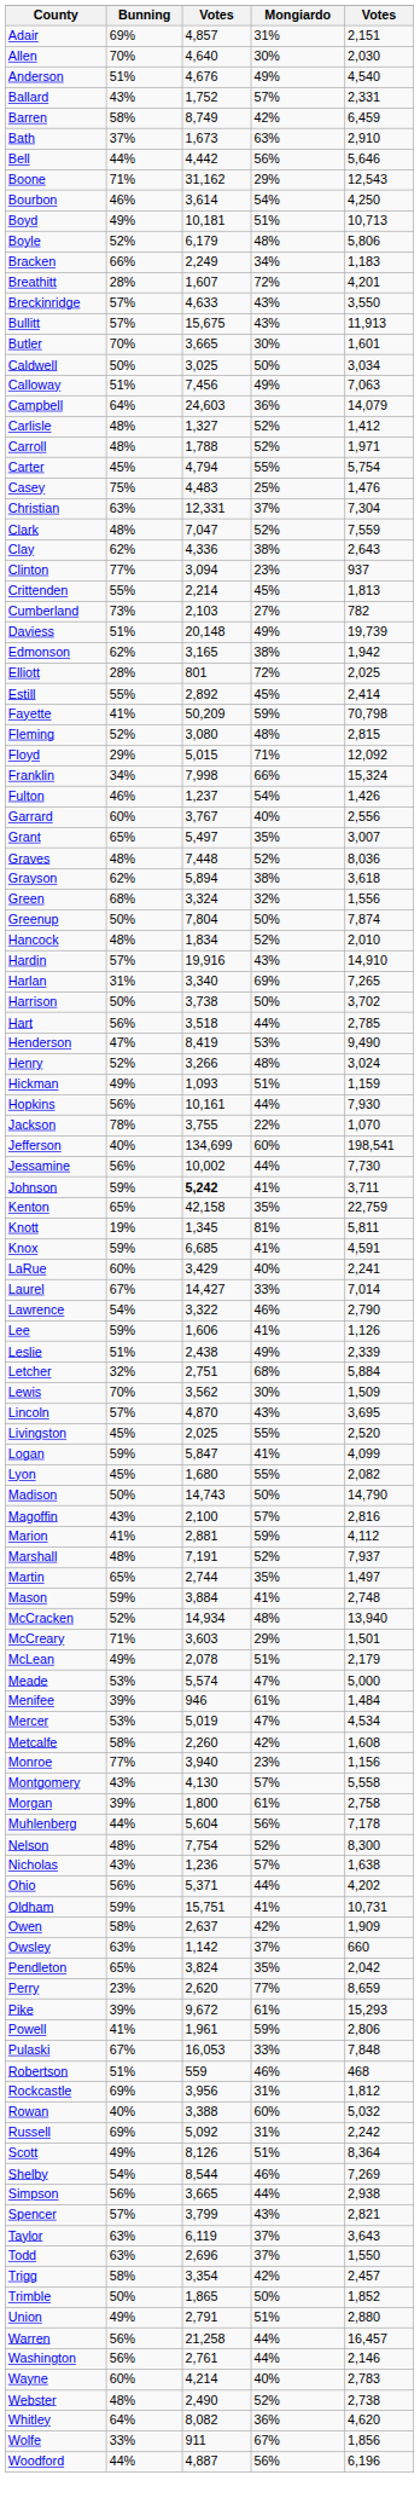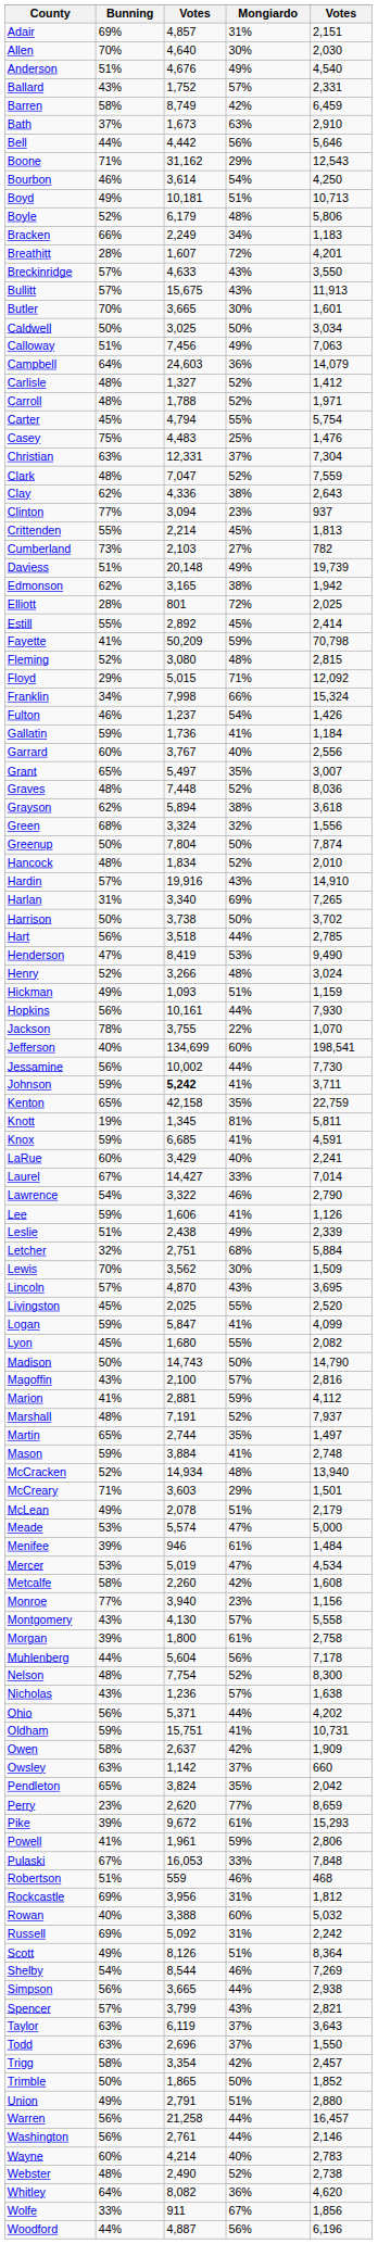+ row: Gallatin | 59% | 1,736 | 41% | 1,184
